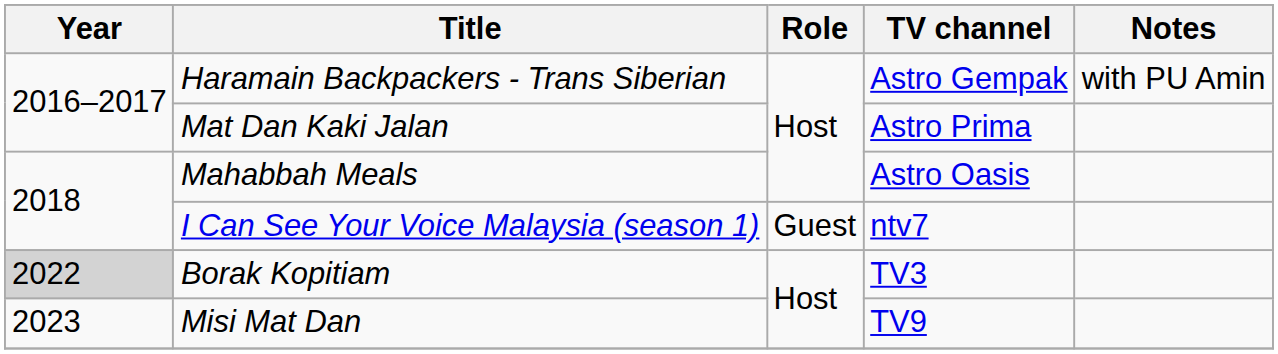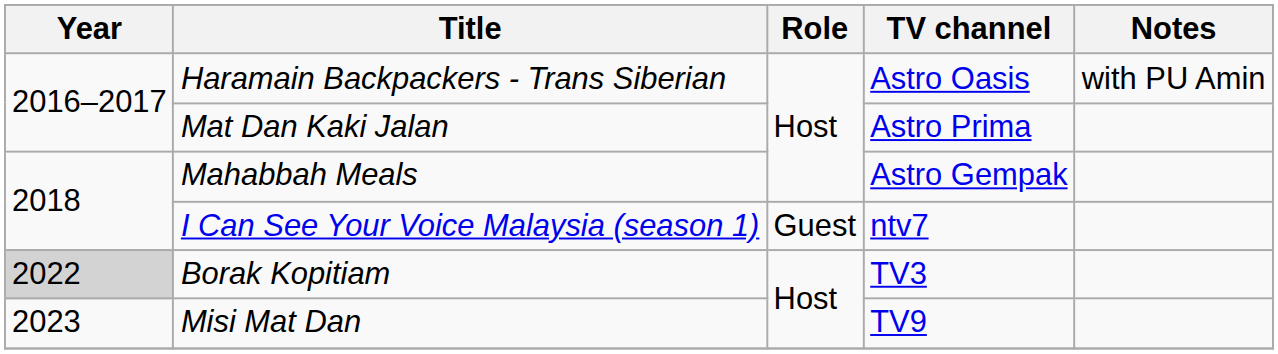Haramain Backpackers - Trans Siberian | TV channel: Astro Gempak -> Astro Oasis
Mahabbah Meals | TV channel: Astro Oasis -> Astro Gempak
